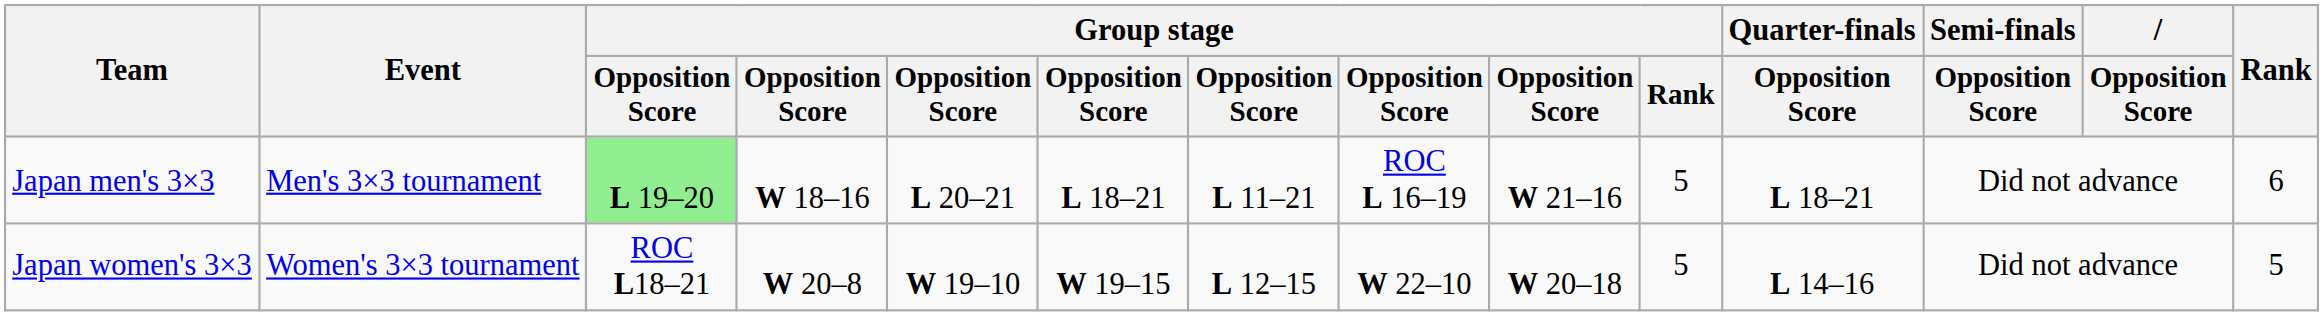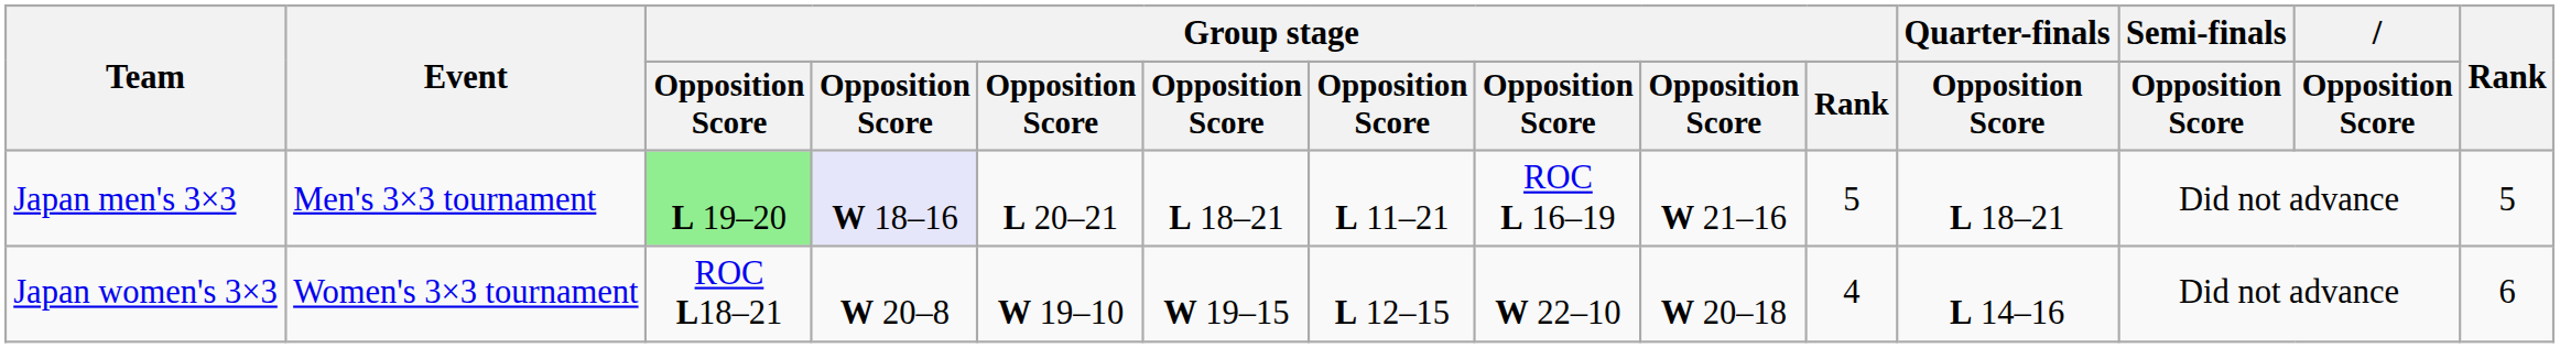Japan men's 3×3 | column 4: no background -> lavender background
Japan men's 3×3 | Rank: 6 -> 5
Japan women's 3×3 | Group stage / Rank: 5 -> 4
Japan women's 3×3 | Rank: 5 -> 6
